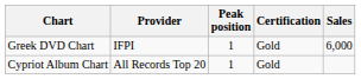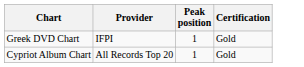- column: Sales | 6,000
